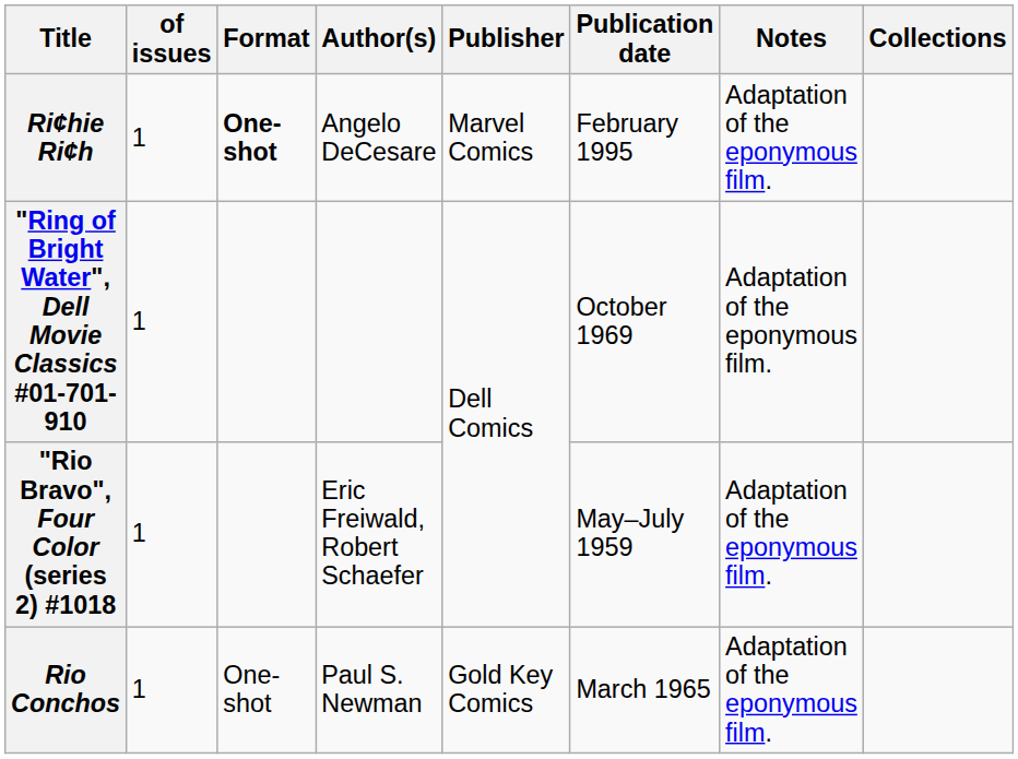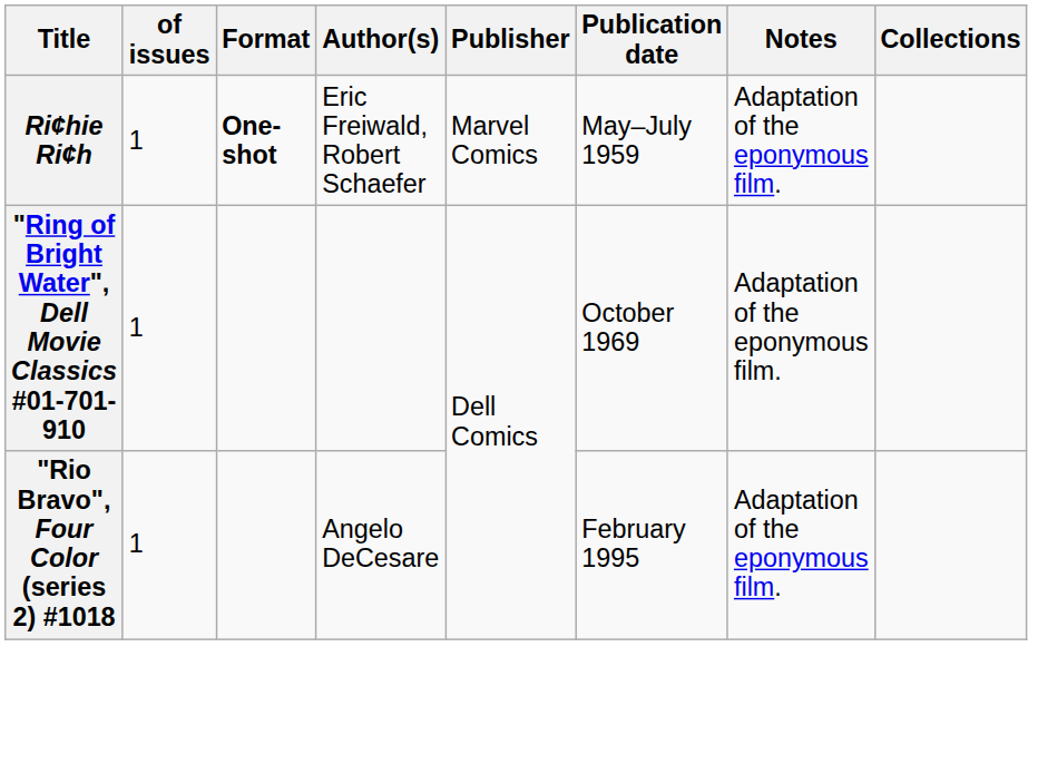Ri¢hie Ri¢h | Author(s): Angelo DeCesare -> Eric Freiwald, Robert Schaefer
Ri¢hie Ri¢h | Publication date: February 1995 -> May–July 1959
"Rio Bravo", Four Color (series 2) #1018 | Author(s): Eric Freiwald, Robert Schaefer -> Angelo DeCesare
"Rio Bravo", Four Color (series 2) #1018 | Publication date: May–July 1959 -> February 1995
- row: Rio Conchos | 1 | One-shot | Paul S. Newman | Gold Key Comics | March 1965 | Adaptation of the eponymous film.
